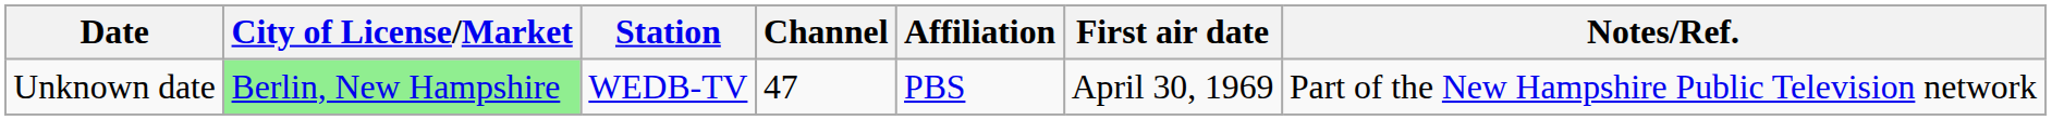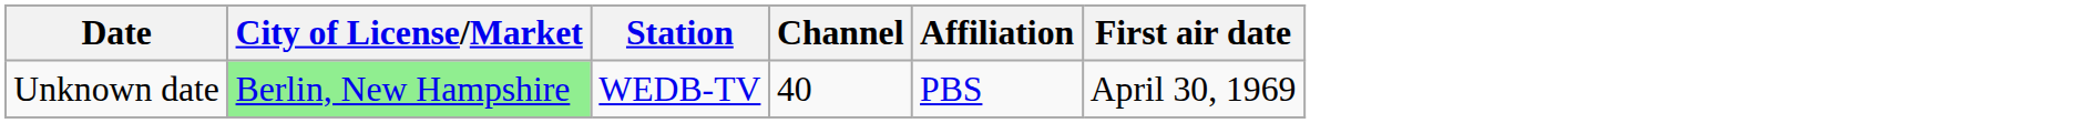- column: Notes/Ref. | Part of the New Hampshire Public Television network
Unknown date | Channel: 47 -> 40
